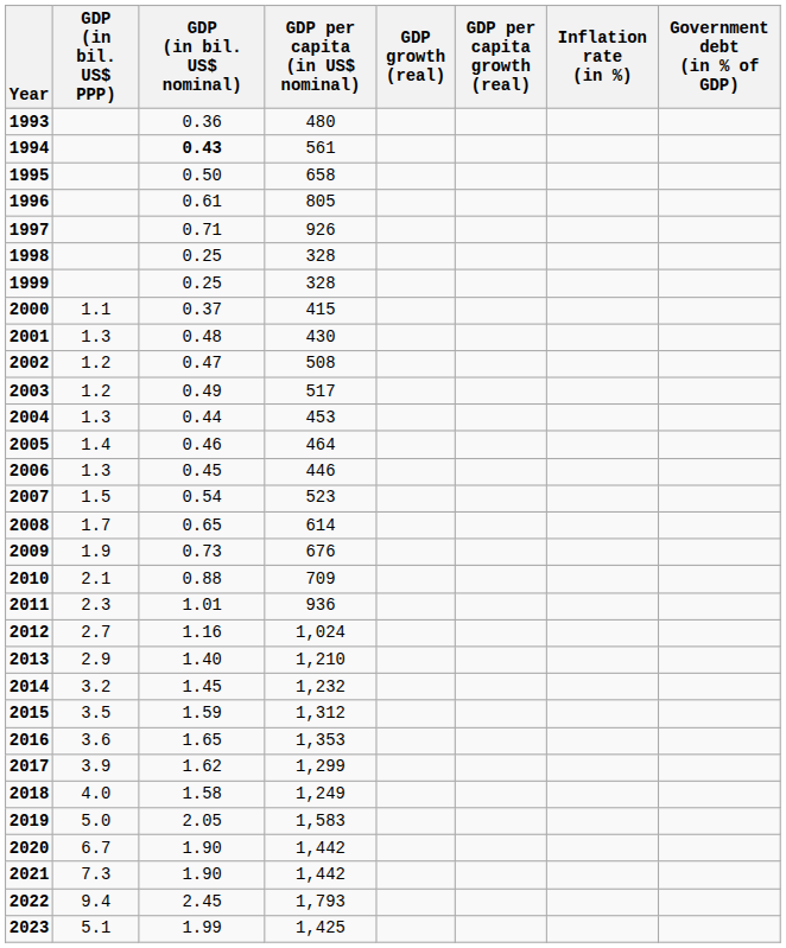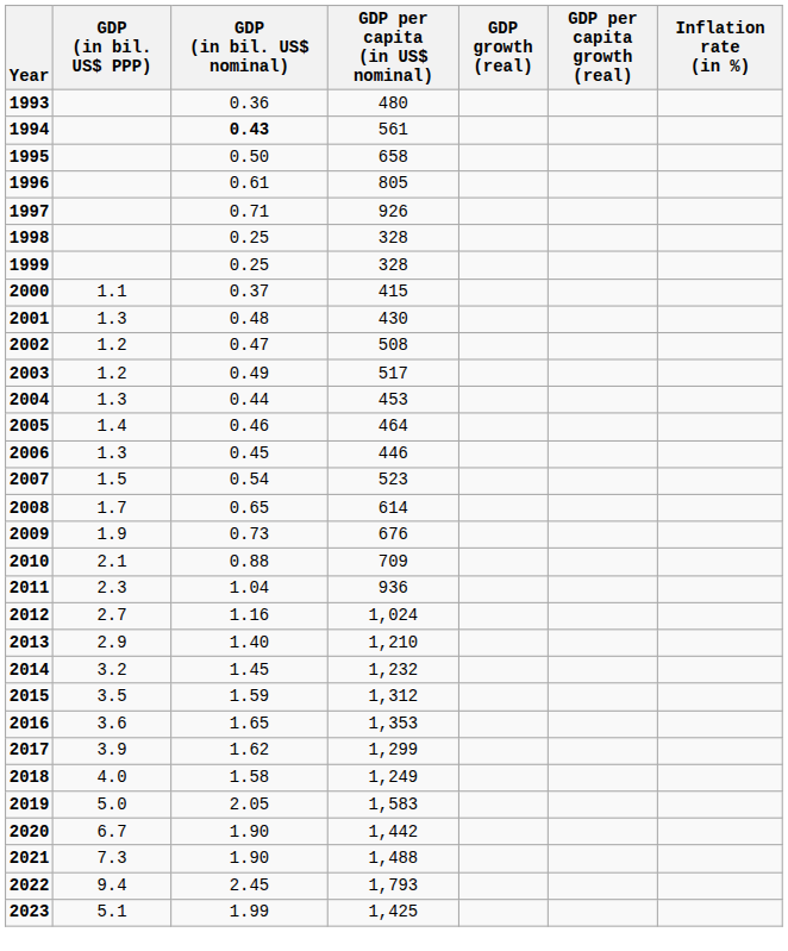- column: Government debt (in % of GDP)
2011 | GDP (in bil. US$ nominal): 1.01 -> 1.04
2021 | GDP per capita (in US$ nominal): 1,442 -> 1,488
